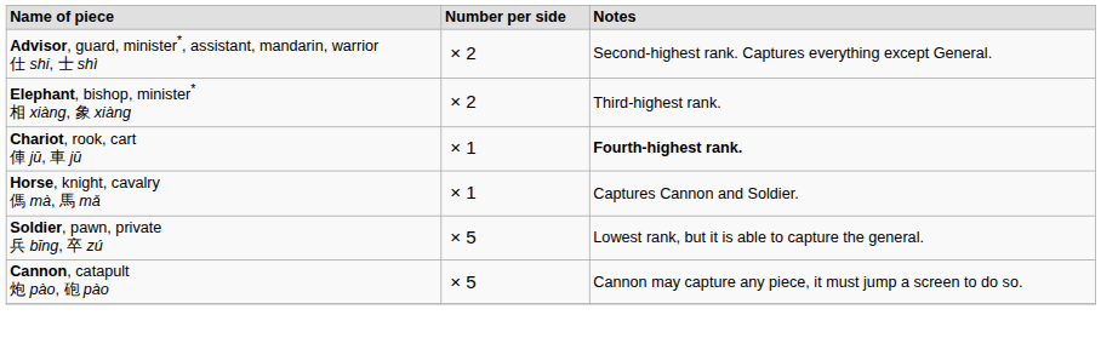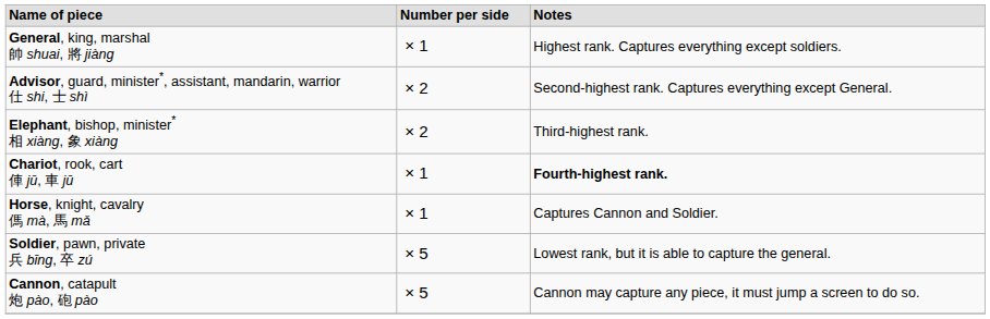+ row: General, king, marshal 帥 shuai, 將 jiàng | × 1 | Highest rank. Captures everything except soldiers.
